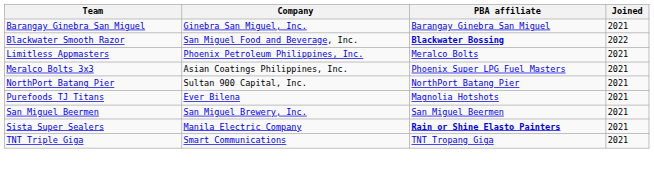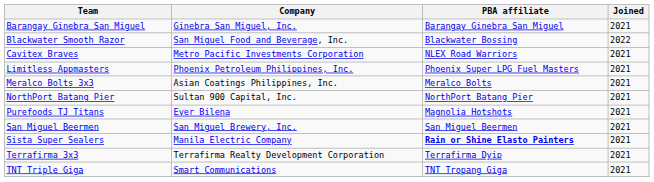Blackwater Smooth Razor | PBA affiliate: bold -> normal
+ row: Cavitex Braves | Metro Pacific Investments Corporation | NLEX Road Warriors | 2021
Limitless Appmasters | PBA affiliate: Meralco Bolts -> Phoenix Super LPG Fuel Masters
Meralco Bolts 3x3 | PBA affiliate: Phoenix Super LPG Fuel Masters -> Meralco Bolts
+ row: Terrafirma 3x3 | Terrafirma Realty Development Corporation | Terrafirma Dyip | 2021
